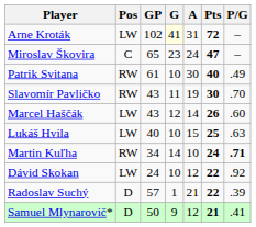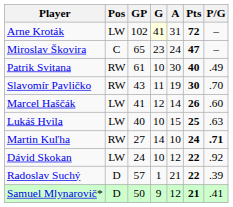Marcel Haščák | GP: 43 -> 41
Martin Kuľha | GP: 34 -> 27
